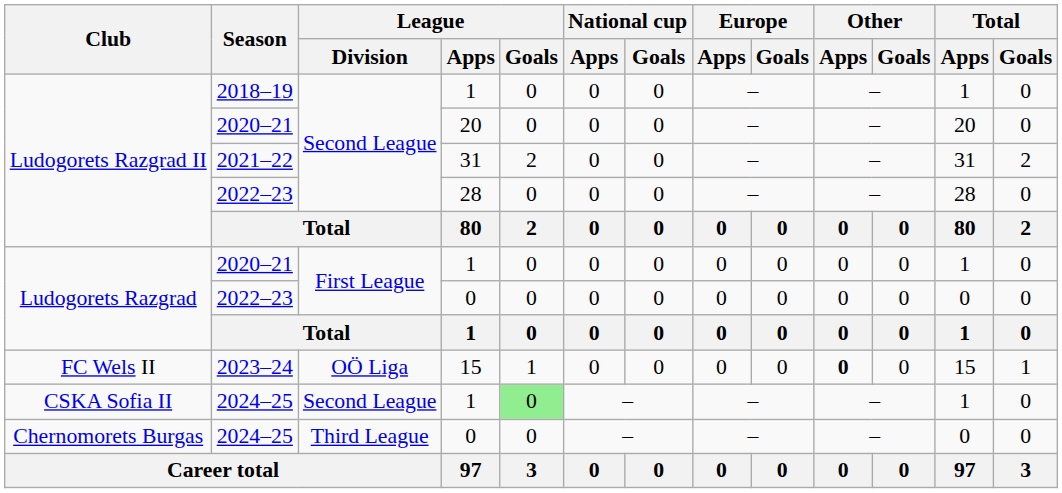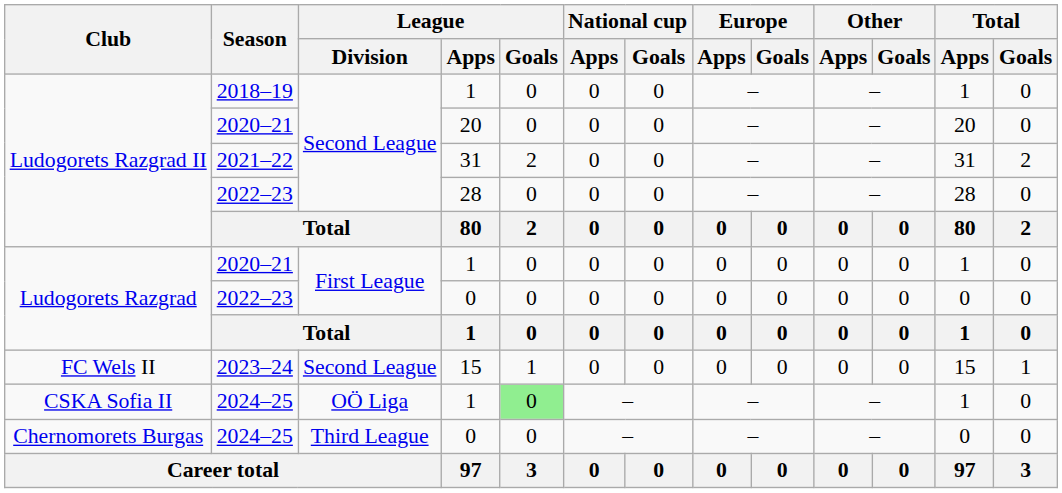2023–24 | League / Division: OÖ Liga -> Second League
2023–24 | Other / Apps: bold -> normal
2024–25 / 1 | League / Division: Second League -> OÖ Liga
